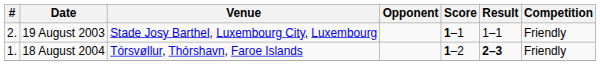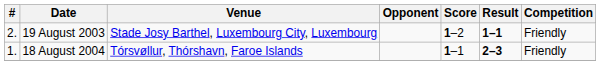19 August 2003 | Score: 1–1 -> 1–2
19 August 2003 | Result: normal -> bold
18 August 2004 | Score: 1–2 -> 1–1
